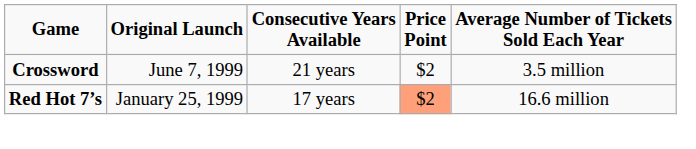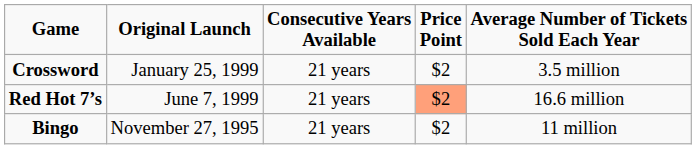Crossword | Original Launch: June 7, 1999 -> January 25, 1999
Red Hot 7’s | Original Launch: January 25, 1999 -> June 7, 1999
Red Hot 7’s | Consecutive Years Available: 17 years -> 21 years
+ row: Bingo | November 27, 1995 | 21 years | $2 | 11 million
